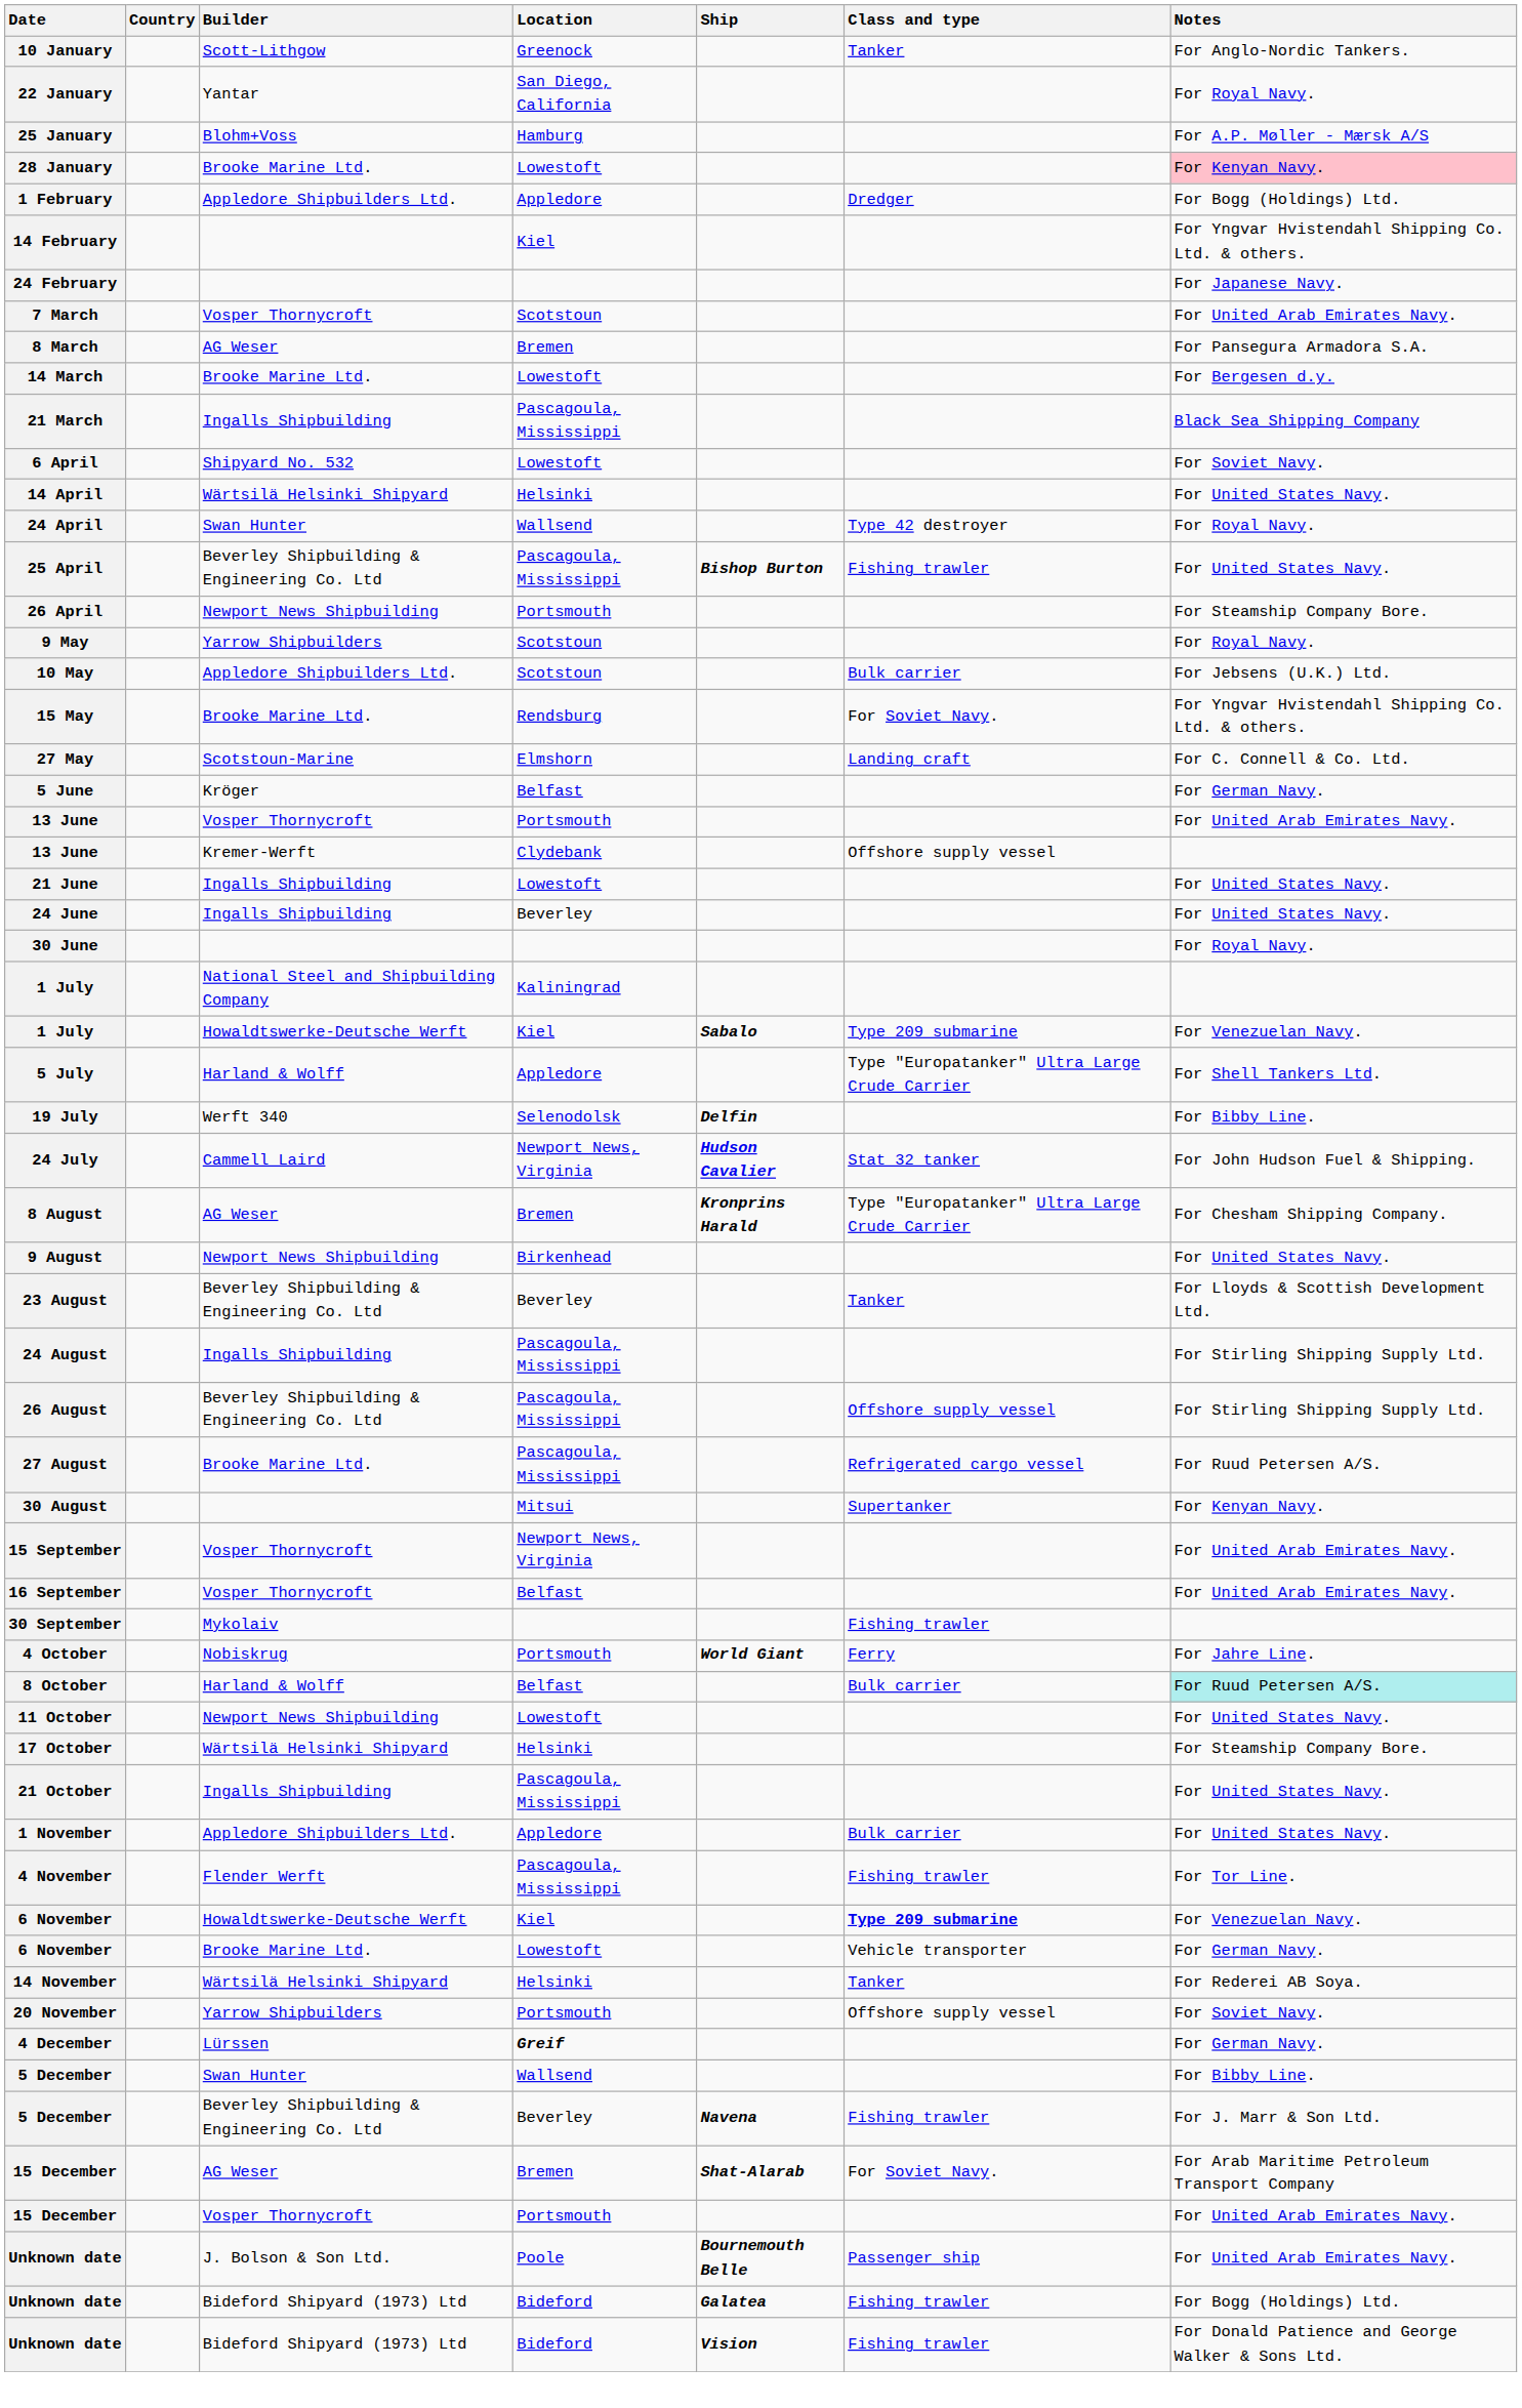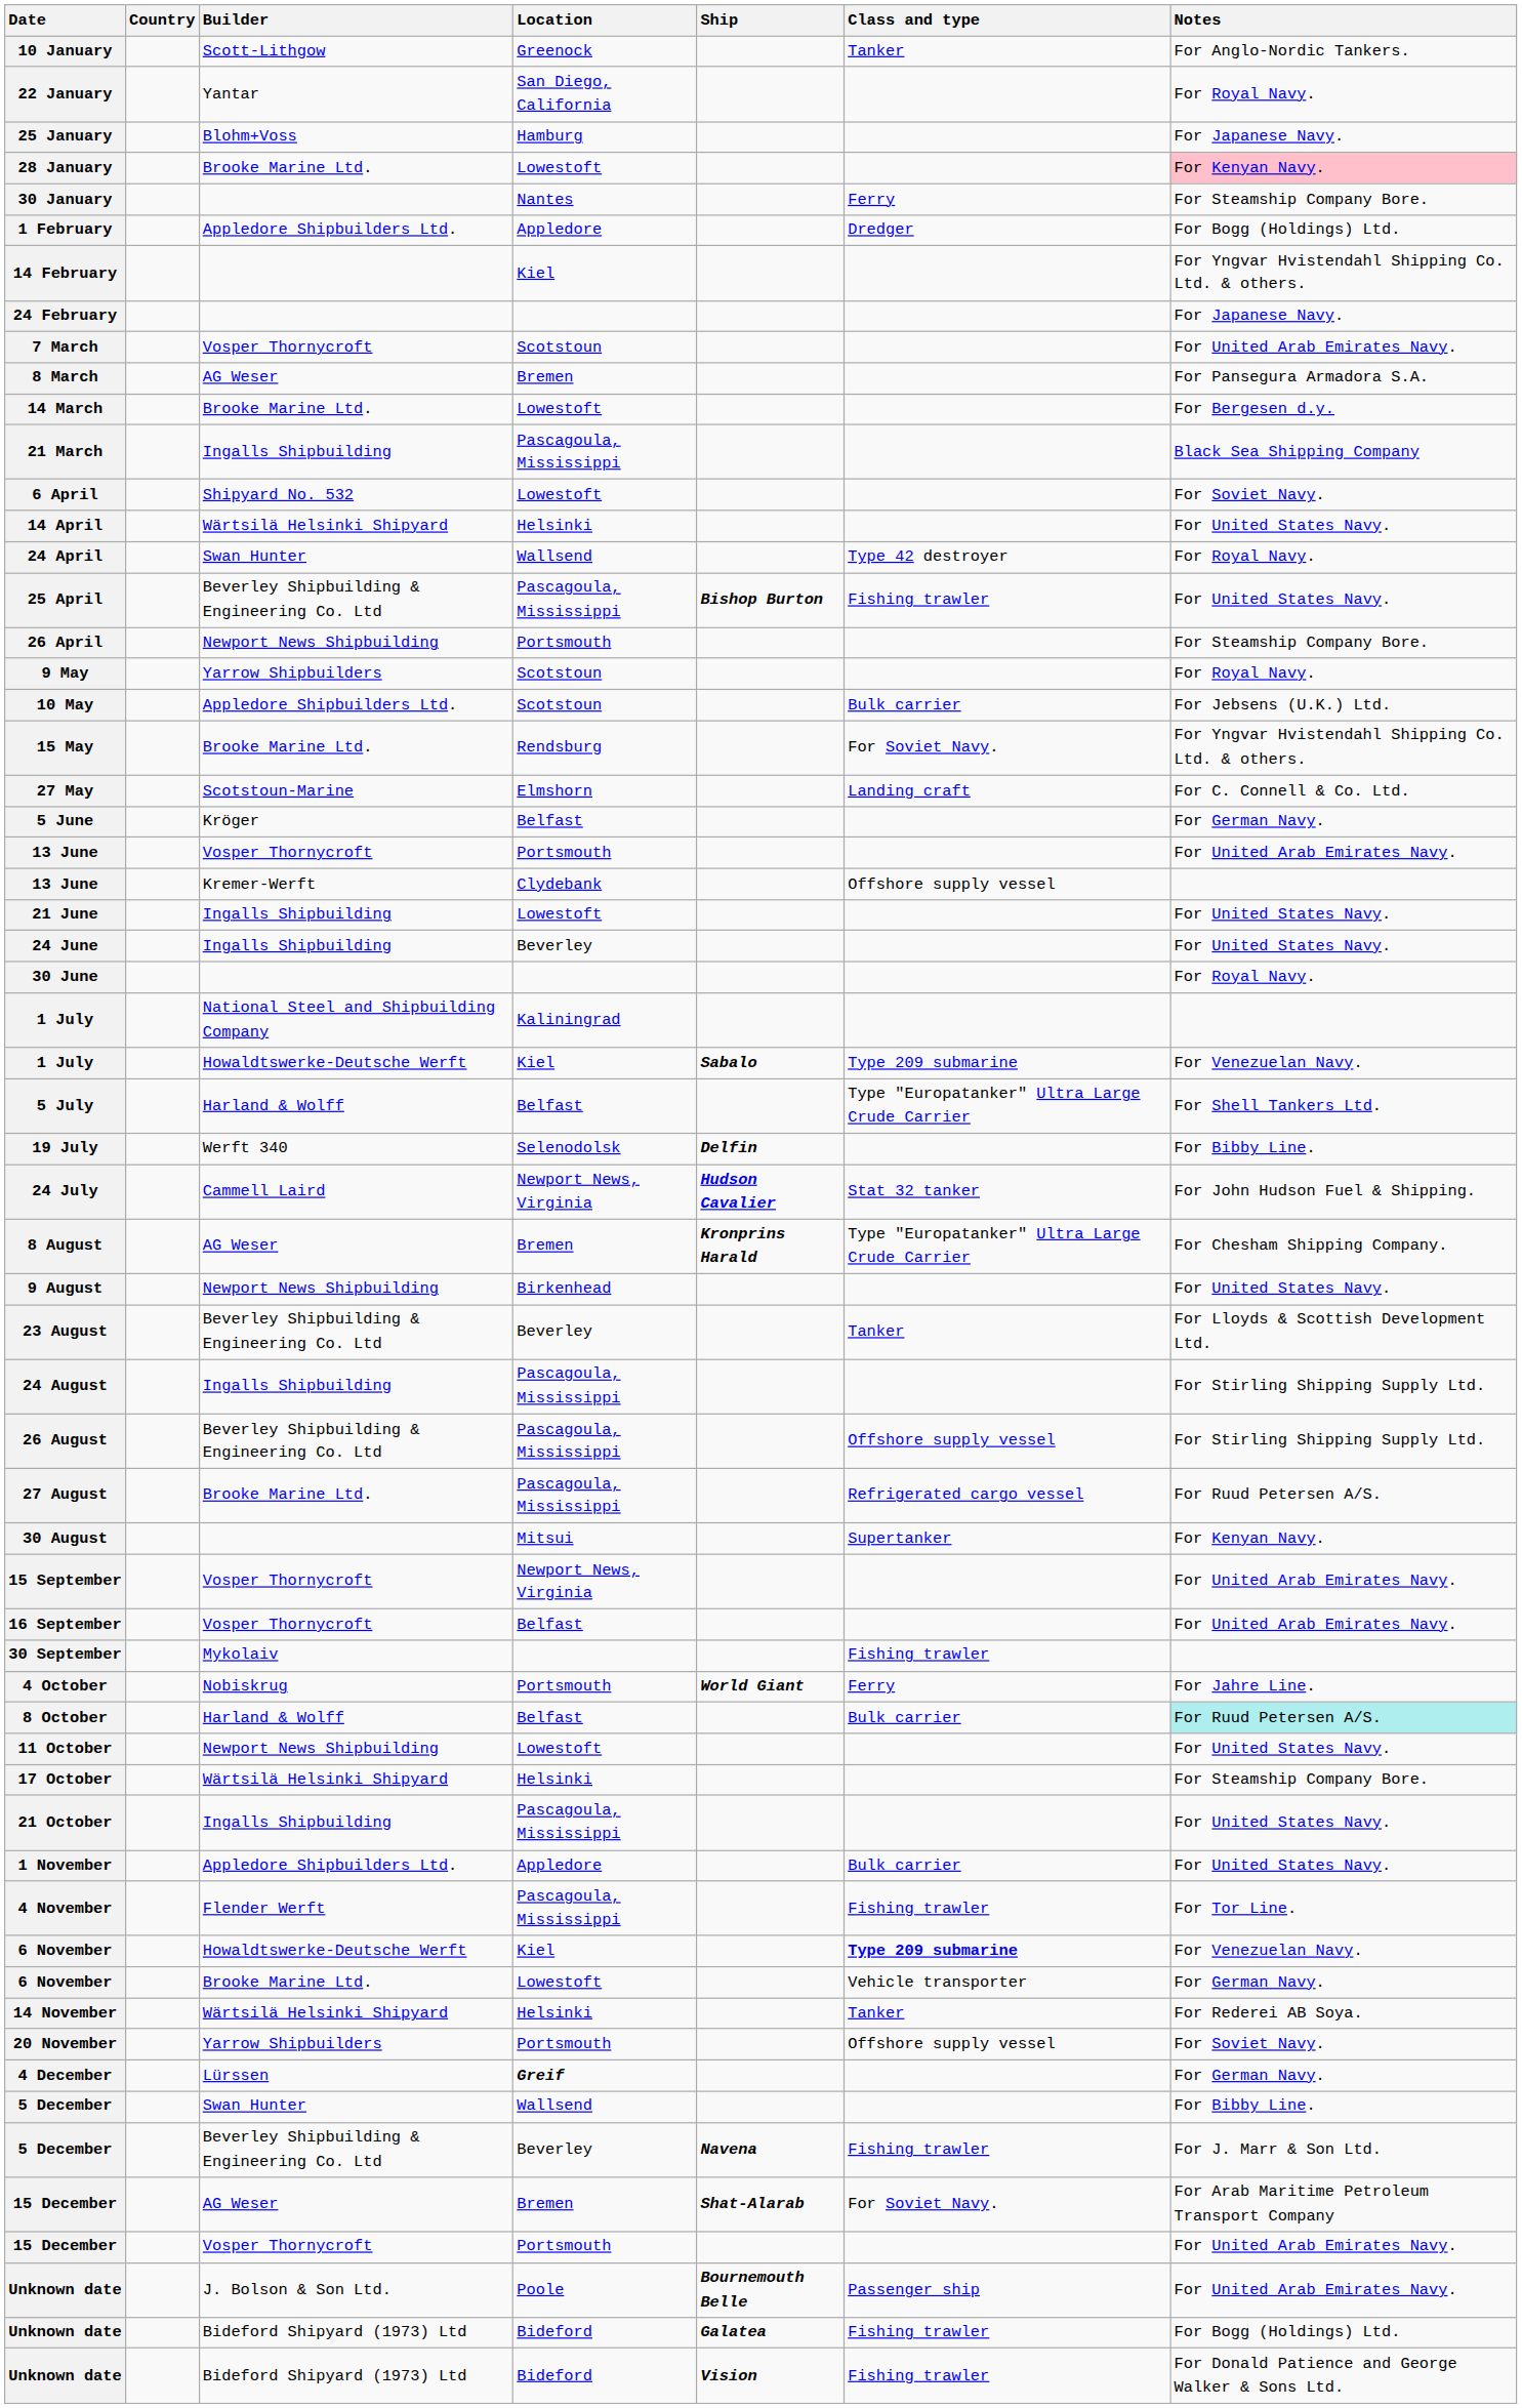25 January | Notes: For A.P. Møller - Mærsk A/S -> For Japanese Navy.
+ row: 30 January | Nantes | Ferry | For Steamship Company Bore.
5 July | Location: Appledore -> Belfast
